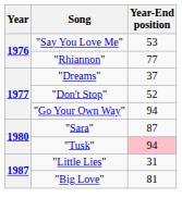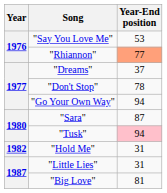"Rhiannon" | Year-End position: no background -> lightsalmon background
"Don't Stop" | Year-End position: 52 -> 78
+ row: 1982 | "Hold Me" | 31
